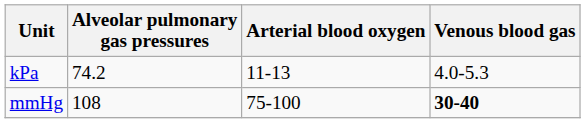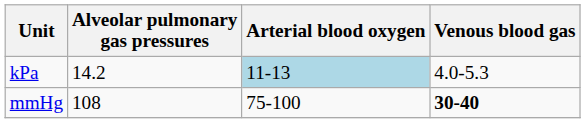kPa | Alveolar pulmonary gas pressures: 74.2 -> 14.2
kPa | Arterial blood oxygen: no background -> lightblue background
